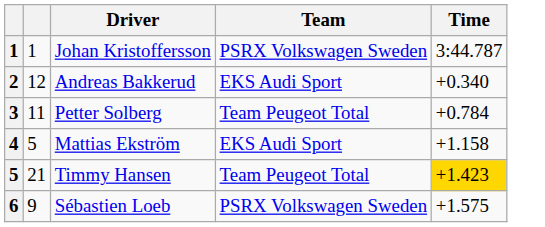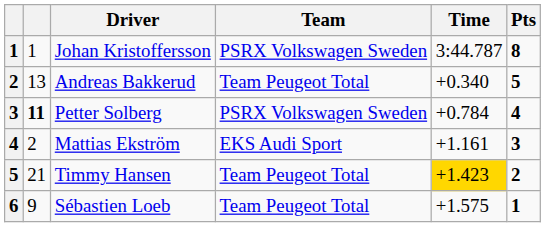+ column: Pts | 8 | 5 | 4 | 3 | 2 | 1
Andreas Bakkerud | column 2: 12 -> 13
Andreas Bakkerud | Team: EKS Audi Sport -> Team Peugeot Total
Petter Solberg | column 2: normal -> bold
Petter Solberg | Team: Team Peugeot Total -> PSRX Volkswagen Sweden
Mattias Ekström | column 2: 5 -> 2
Mattias Ekström | Time: +1.158 -> +1.161
Sébastien Loeb | Team: PSRX Volkswagen Sweden -> Team Peugeot Total
